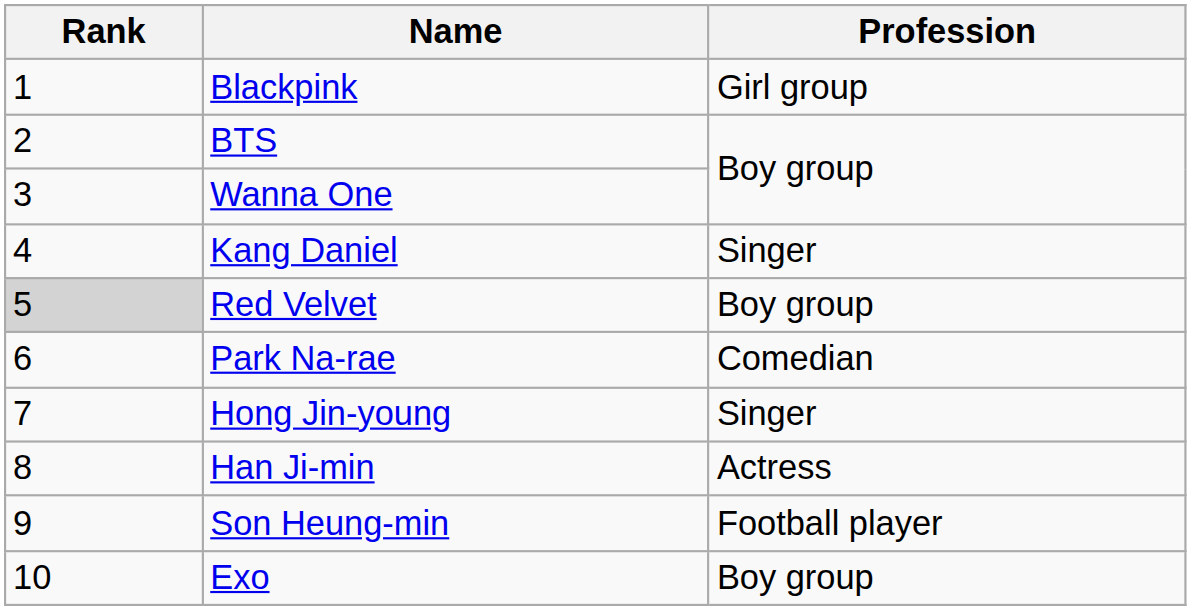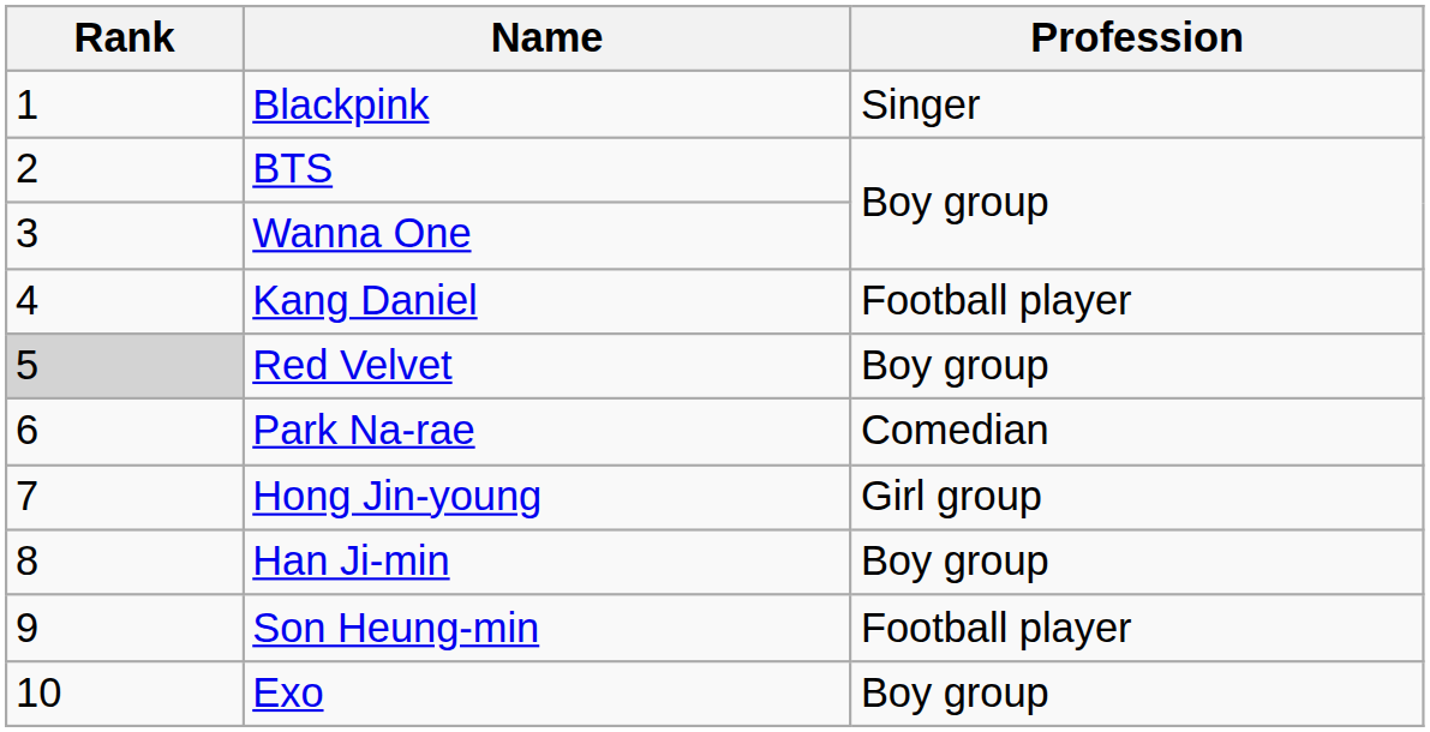Blackpink | Profession: Girl group -> Singer
Kang Daniel | Profession: Singer -> Football player
Hong Jin-young | Profession: Singer -> Girl group
Han Ji-min | Profession: Actress -> Boy group
